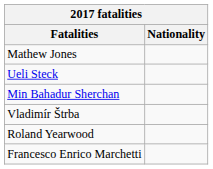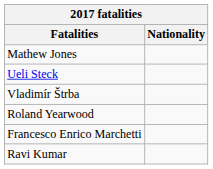- row: Min Bahadur Sherchan
+ row: Ravi Kumar
